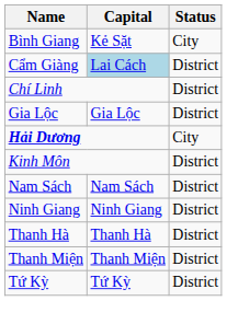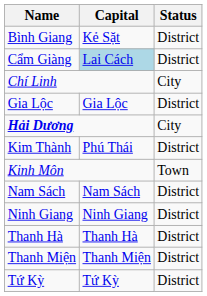Bình Giang | Status: City -> District
Chí Linh | Status: District -> City
+ row: Kim Thành | Phú Thái | District
Kinh Môn | Status: District -> Town
